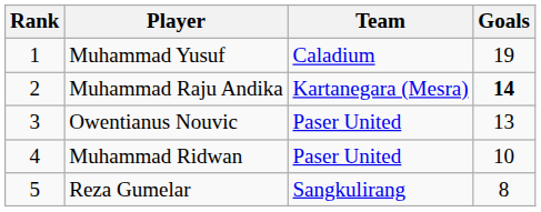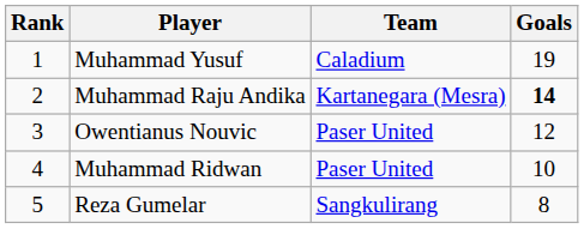Owentianus Nouvic | Goals: 13 -> 12
